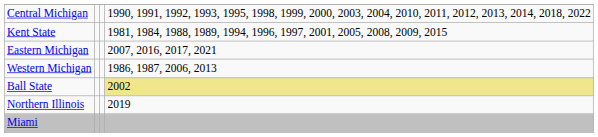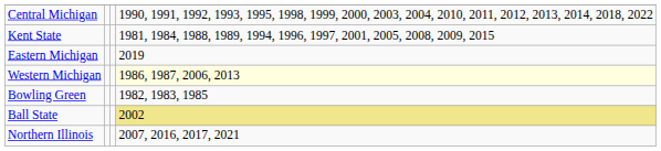Eastern Michigan | column 4: 2007, 2016, 2017, 2021 -> 2019
Western Michigan | column 4: no background -> lightyellow background
+ row: Bowling Green | 1982, 1983, 1985
Northern Illinois | column 4: 2019 -> 2007, 2016, 2017, 2021
- row: Miami
